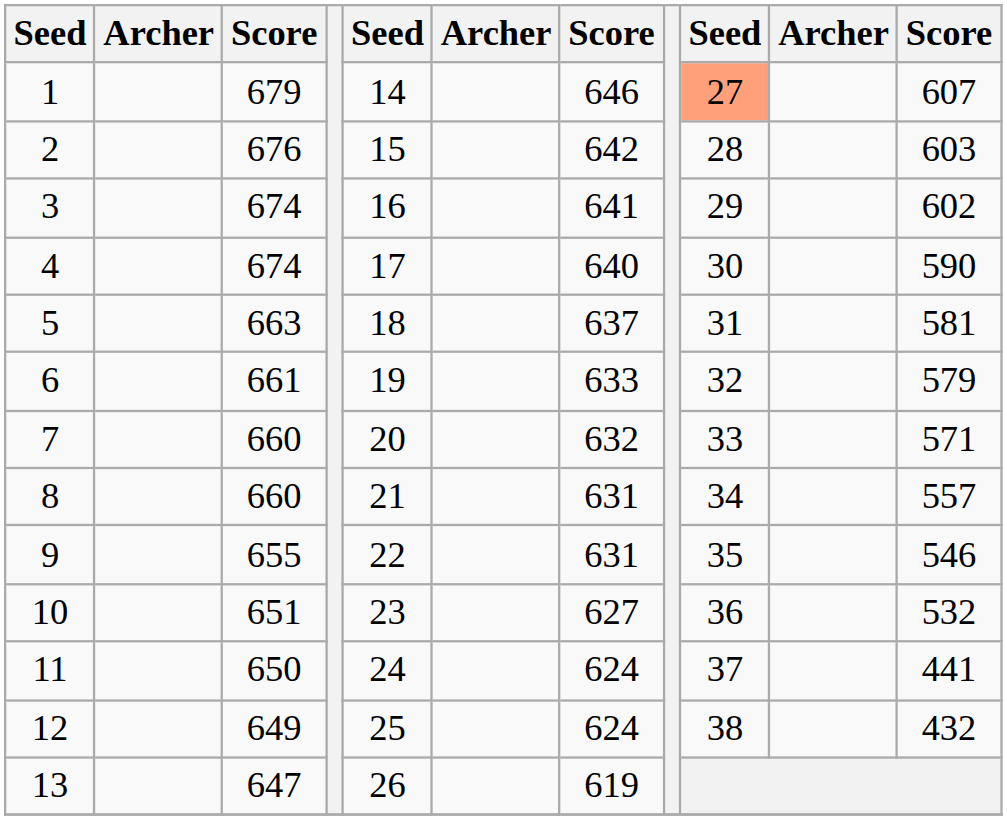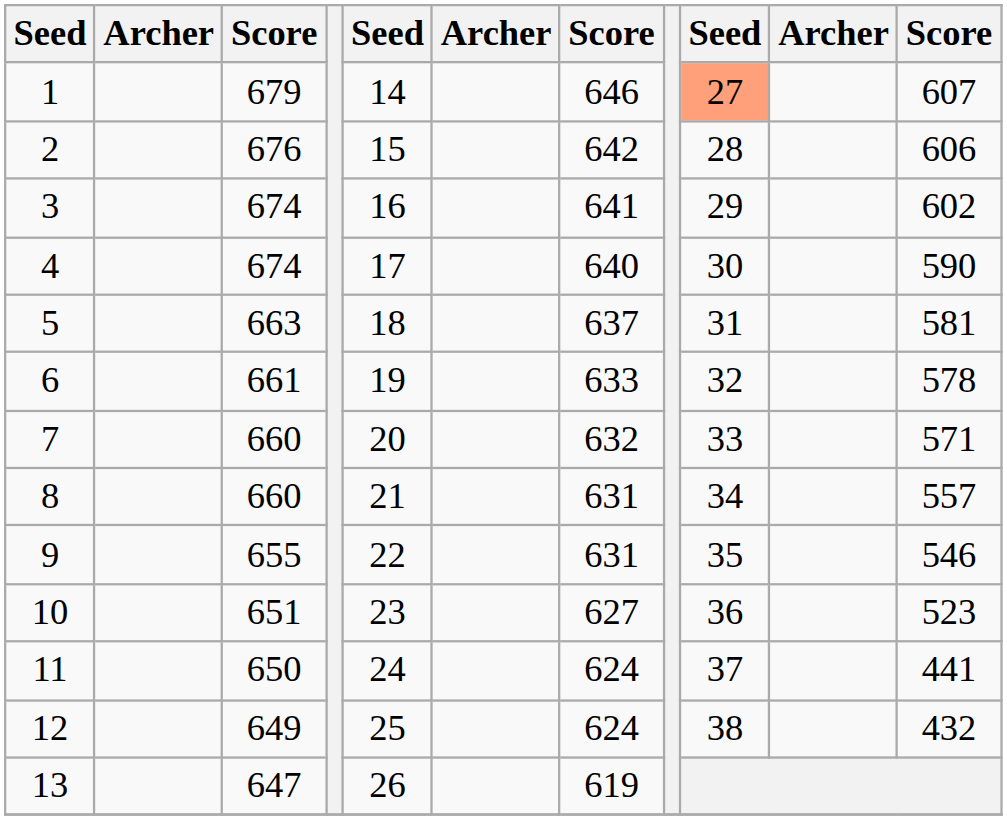2 | column 11: 603 -> 606
6 | column 11: 579 -> 578
10 | column 11: 532 -> 523
